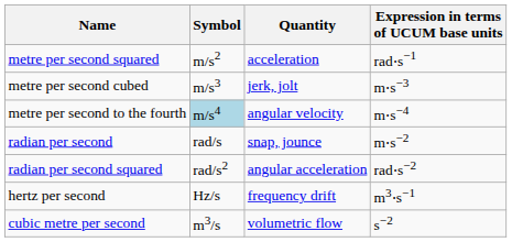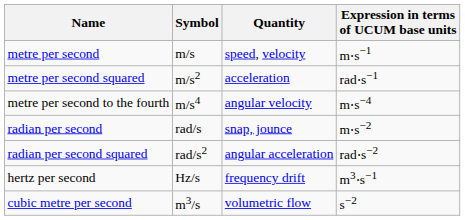+ row: metre per second | m/s | speed, velocity | m⋅s−1
- row: metre per second cubed | m/s3 | jerk, jolt | m⋅s−3
metre per second to the fourth | Symbol: lightblue background -> no background
